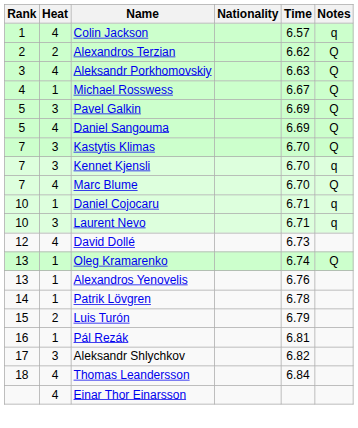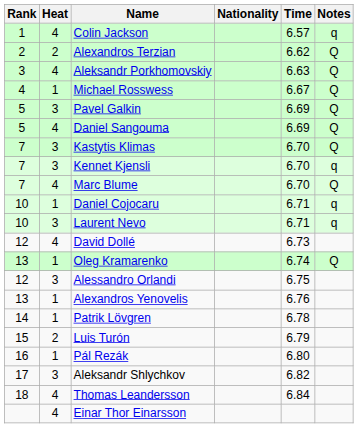+ row: 12 | 3 | Alessandro Orlandi | 6.75
Pál Rezák | Time: 6.81 -> 6.80
